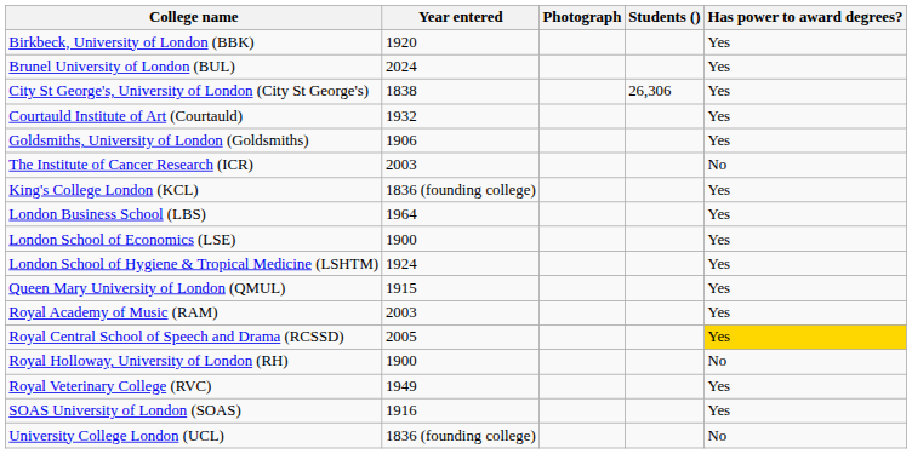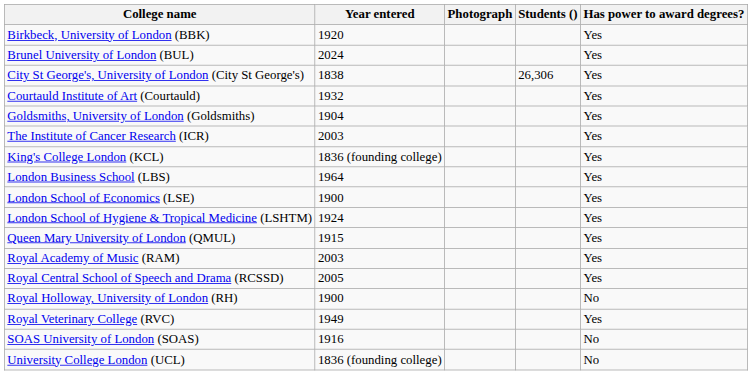Goldsmiths, University of London (Goldsmiths) | Year entered: 1906 -> 1904
The Institute of Cancer Research (ICR) | Has power to award degrees?: No -> Yes
Royal Central School of Speech and Drama (RCSSD) | Has power to award degrees?: gold background -> no background
SOAS University of London (SOAS) | Has power to award degrees?: Yes -> No
